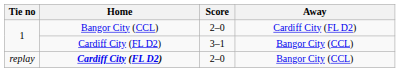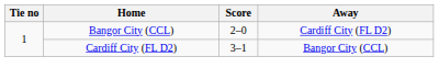- row: replay | Cardiff City (FL D2) | 2–0 | Bangor City (CCL)
